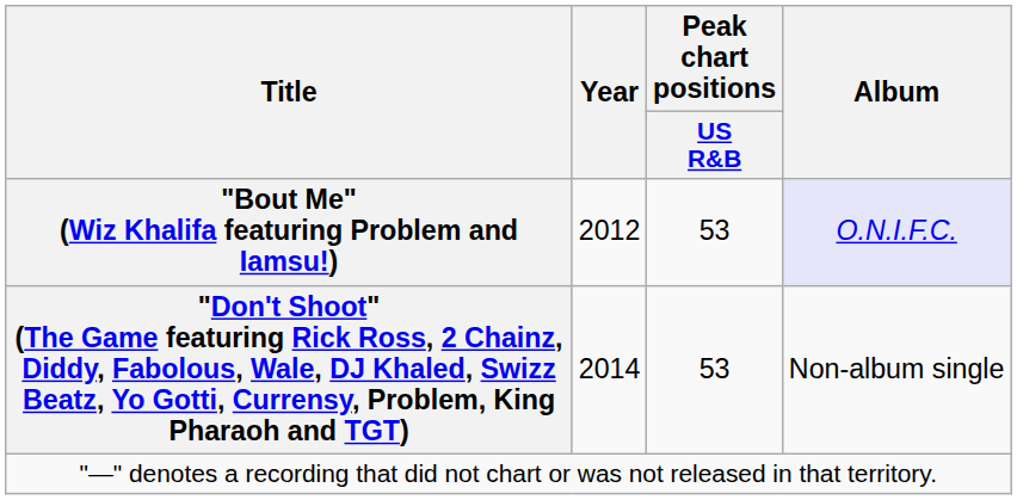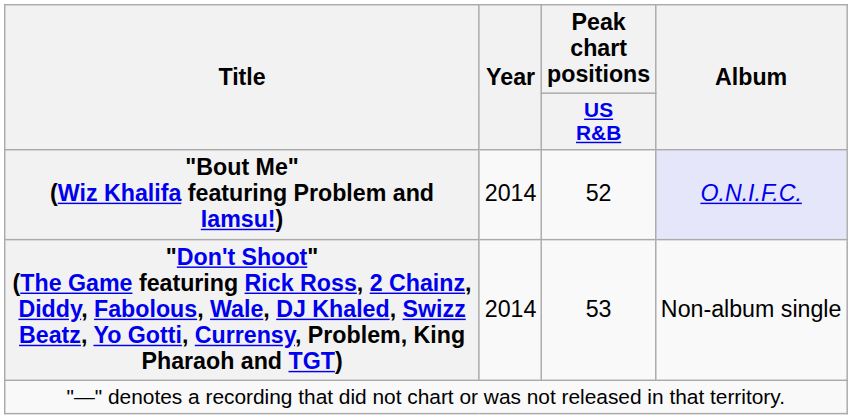"Bout Me" (Wiz Khalifa featuring Problem and Iamsu!) | Year: 2012 -> 2014
"Bout Me" (Wiz Khalifa featuring Problem and Iamsu!) | Peak chart positions / US R&B: 53 -> 52
